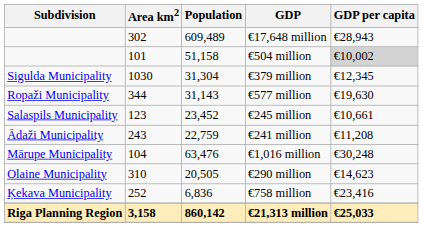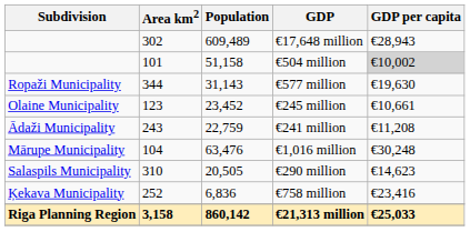- row: Sigulda Municipality | 1030 | 31,304 | €379 million | €12,345
€245 million | Subdivision: Salaspils Municipality -> Olaine Municipality
€290 million | Subdivision: Olaine Municipality -> Salaspils Municipality
